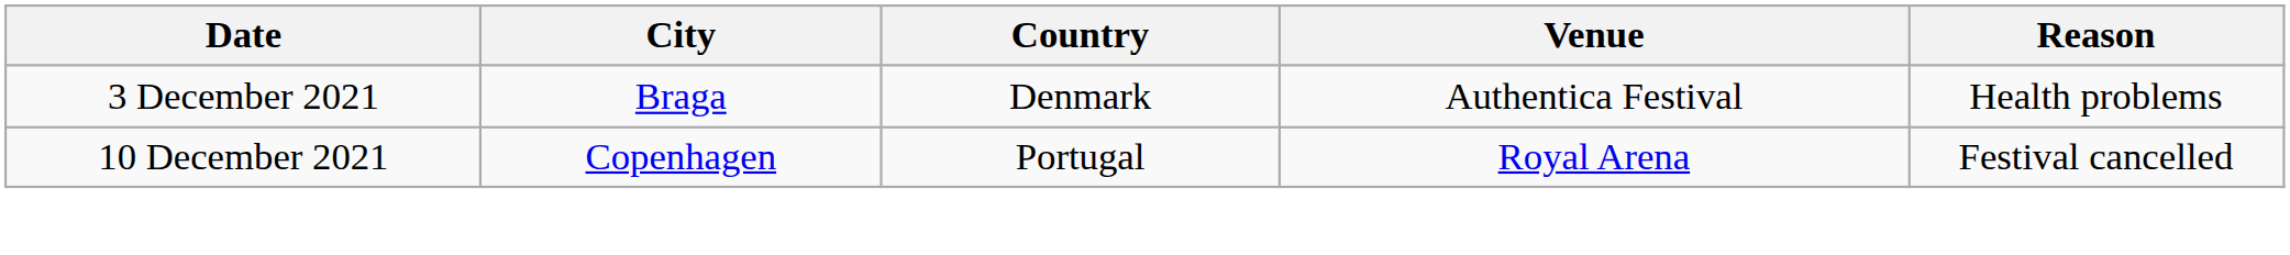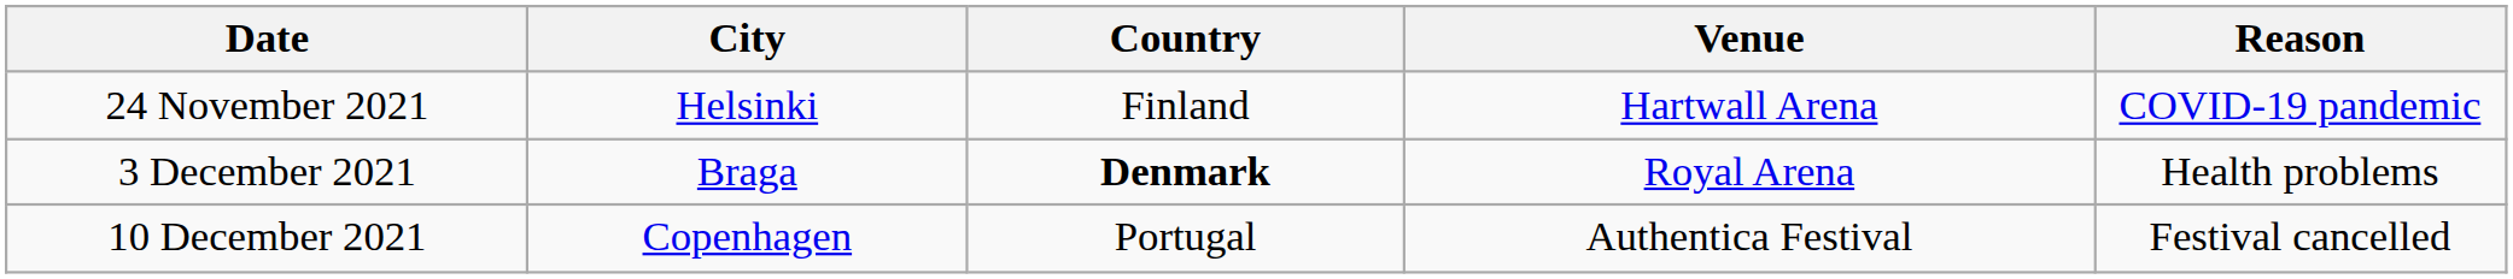+ row: 24 November 2021 | Helsinki | Finland | Hartwall Arena | COVID-19 pandemic
3 December 2021 | Country: normal -> bold
3 December 2021 | Venue: Authentica Festival -> Royal Arena
10 December 2021 | Venue: Royal Arena -> Authentica Festival
